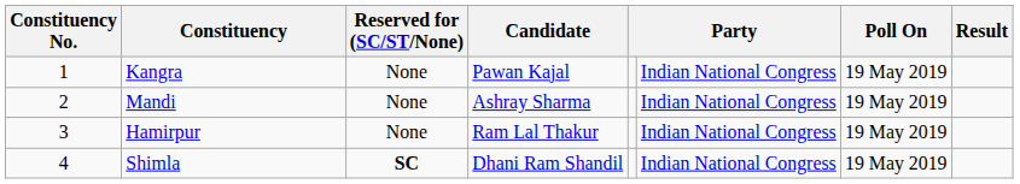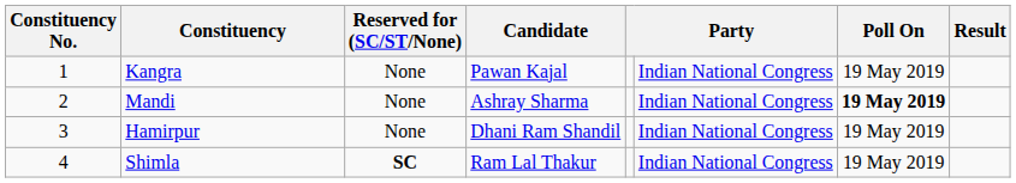Mandi | Poll On: normal -> bold
Hamirpur | Candidate: Ram Lal Thakur -> Dhani Ram Shandil
Shimla | Candidate: Dhani Ram Shandil -> Ram Lal Thakur
